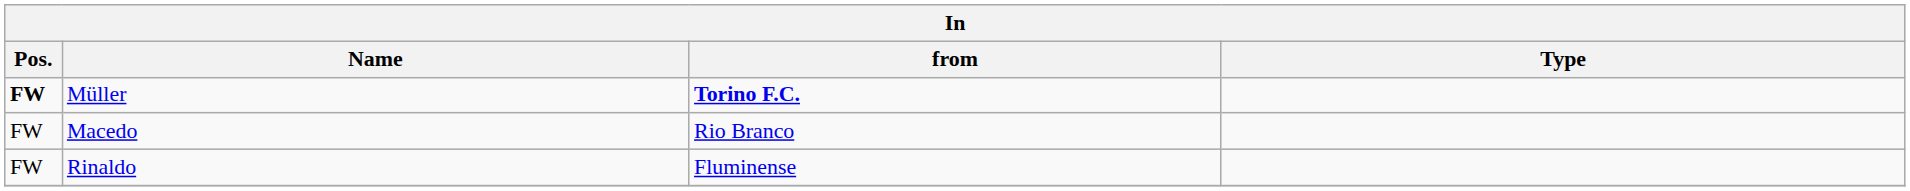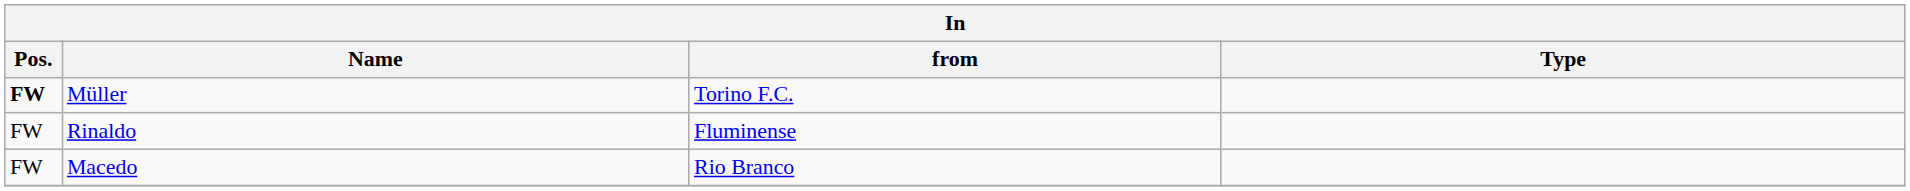Müller | from: bold -> normal
rows swapped: Macedo <-> Rinaldo
